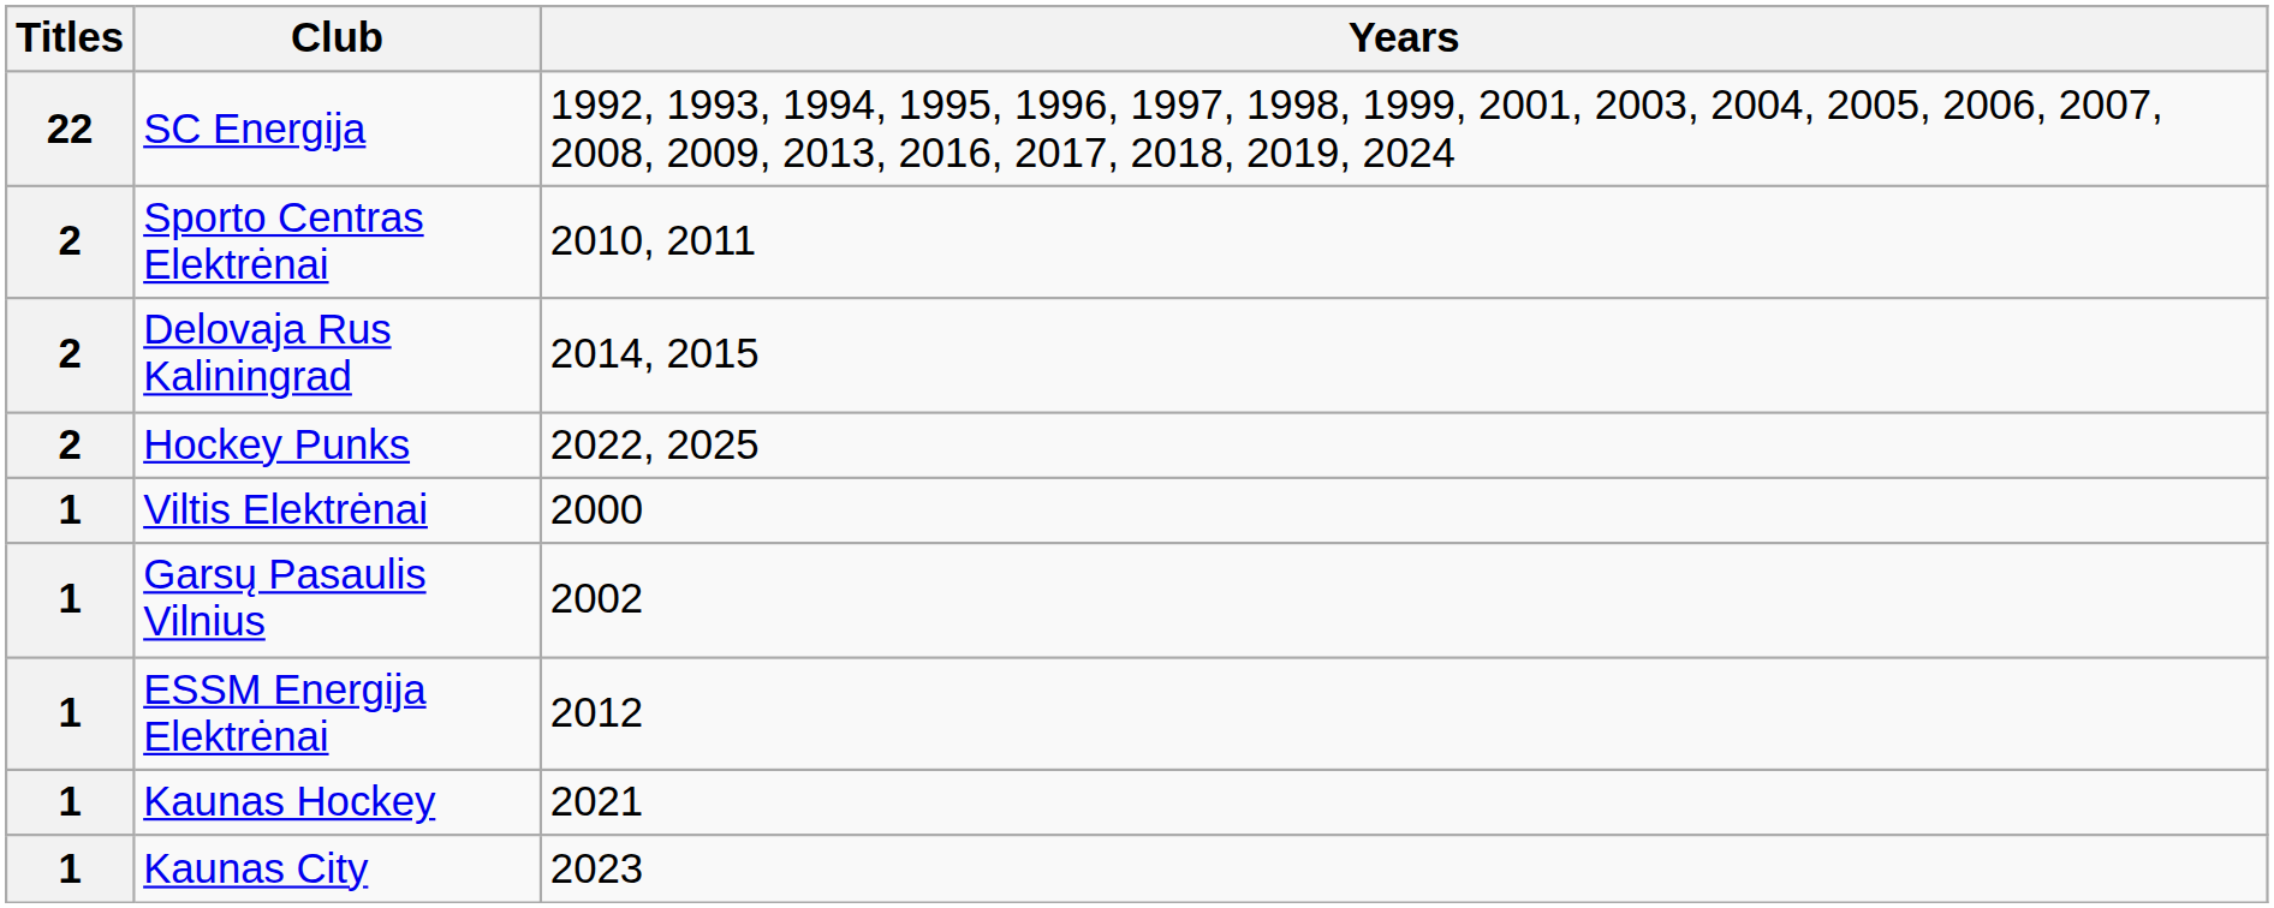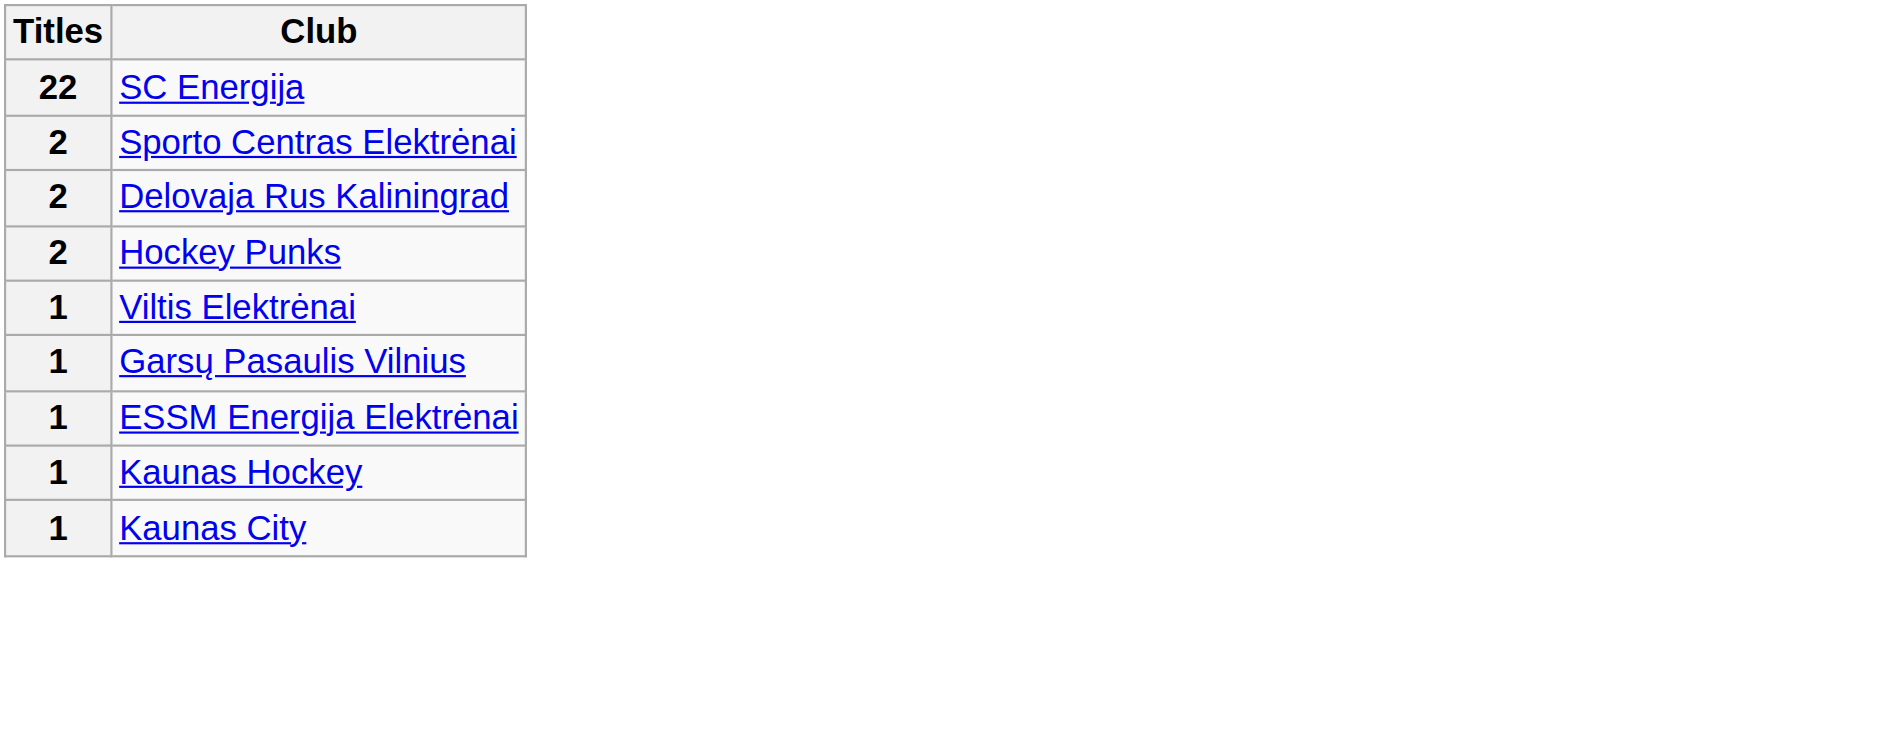- column: Years | 1992, 1993, 1994, 1995, 1996, 1997, 1998, 1999, 2001, 2003, 2004, 2005, 2006, 2007, 2008, 2009, 2013, 2016, 2017, 2018, 2019, 2024 | 2010, 2011 | 2014, 2015 | 2022, 2025 | 2000 | 2002 | 2012 | 2021 | 2023
